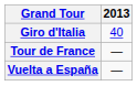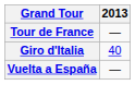rows swapped: Giro d'Italia <-> Tour de France
